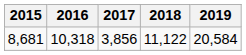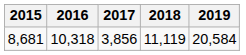8,681 | 2018: 11,122 -> 11,119
